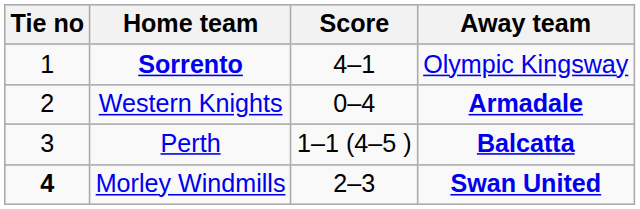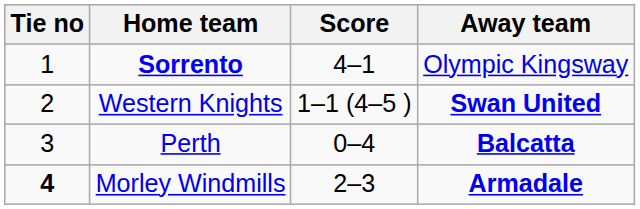Western Knights | Score: 0–4 -> 1–1 (4–5 )
Western Knights | Away team: Armadale -> Swan United
Perth | Score: 1–1 (4–5 ) -> 0–4
Morley Windmills | Away team: Swan United -> Armadale
